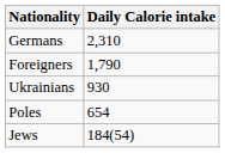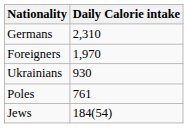Foreigners | Daily Calorie intake: 1,790 -> 1,970
Poles | Daily Calorie intake: 654 -> 761
